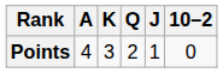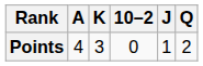columns swapped: Q <-> 10–2
